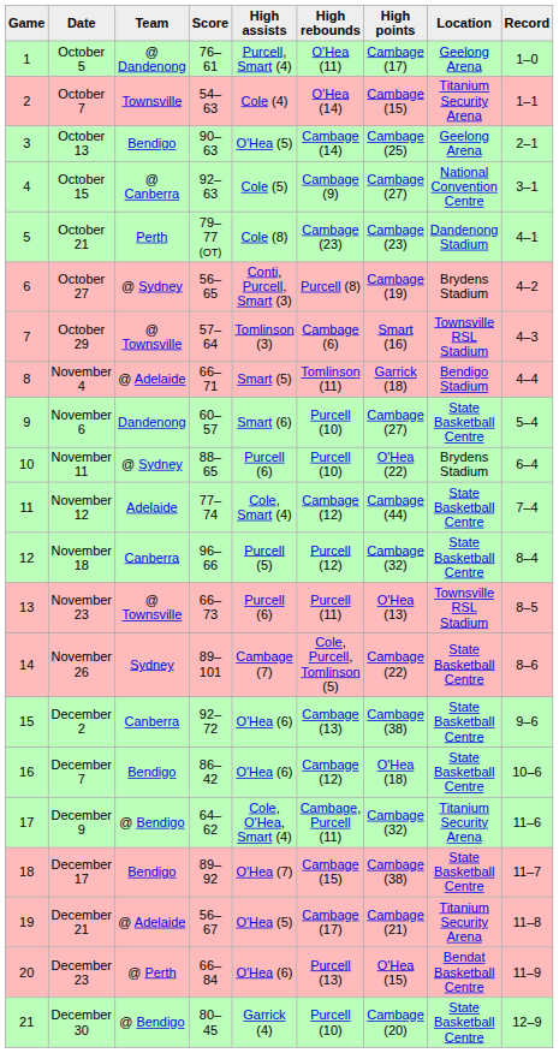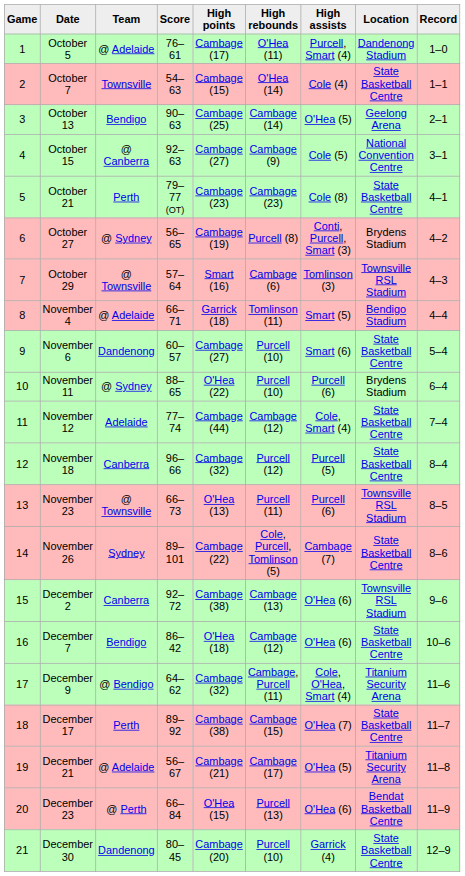columns swapped: High points <-> High assists
October 5 | Team: @ Dandenong -> @ Adelaide
October 5 | Location: Geelong Arena -> Dandenong Stadium
October 7 | Location: Titanium Security Arena -> State Basketball Centre
October 21 | Location: Dandenong Stadium -> State Basketball Centre
December 2 | Location: State Basketball Centre -> Townsville RSL Stadium
December 17 | Team: Bendigo -> Perth
December 30 | Team: @ Bendigo -> Dandenong
